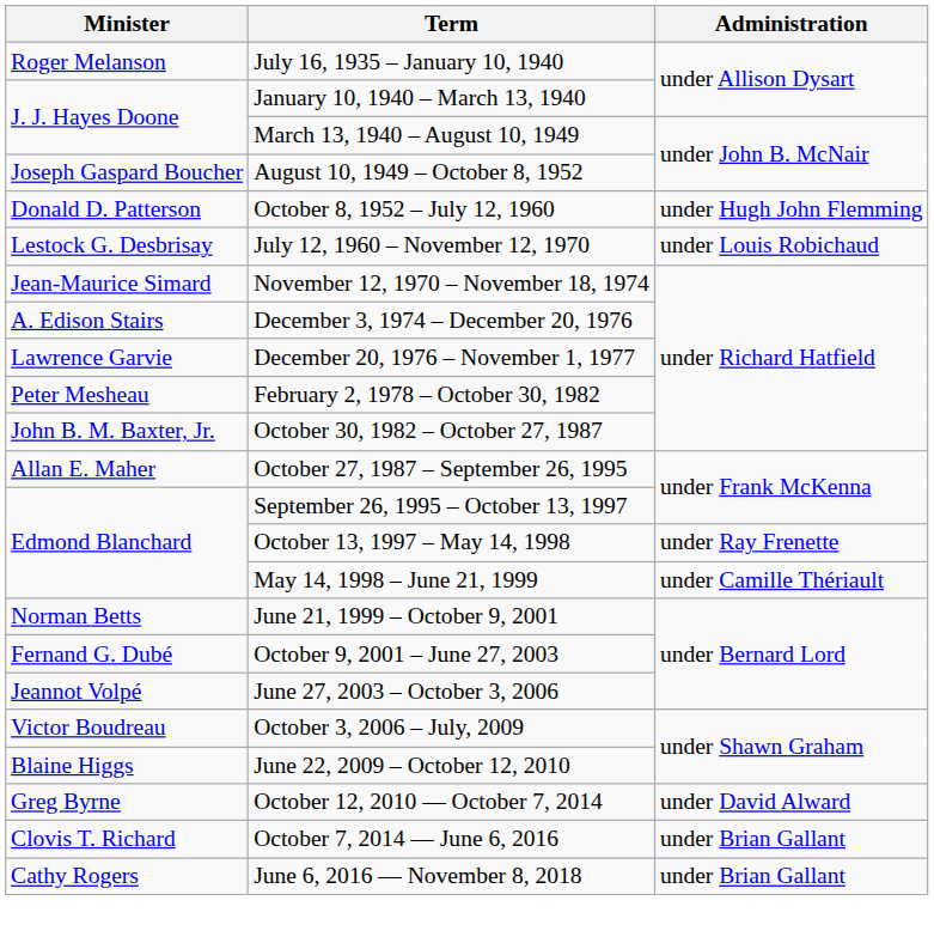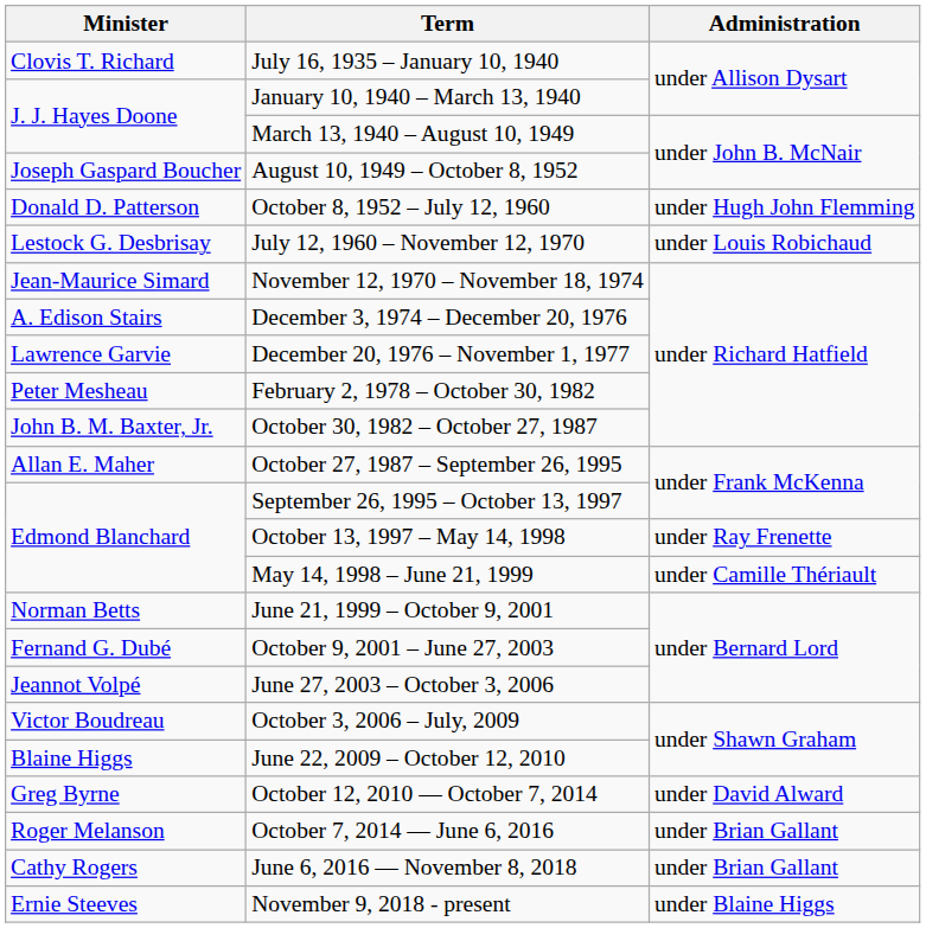July 16, 1935 – January 10, 1940 | Minister: Roger Melanson -> Clovis T. Richard
October 7, 2014 — June 6, 2016 | Minister: Clovis T. Richard -> Roger Melanson
+ row: Ernie Steeves | November 9, 2018 - present | under Blaine Higgs
